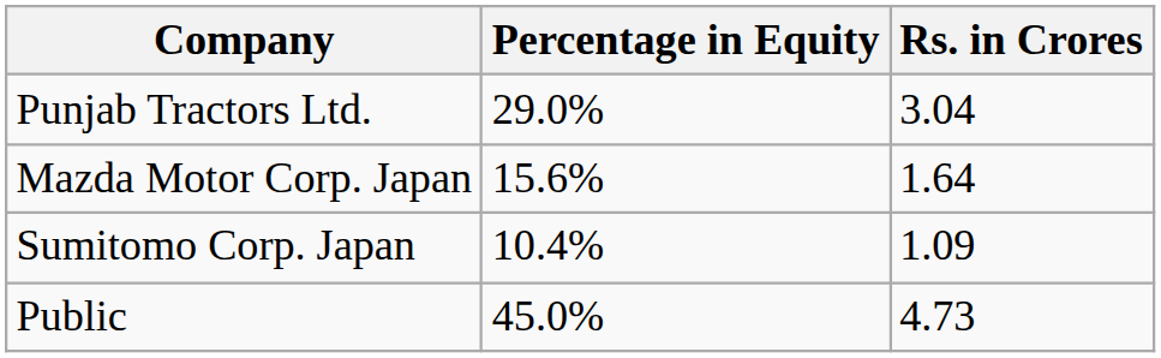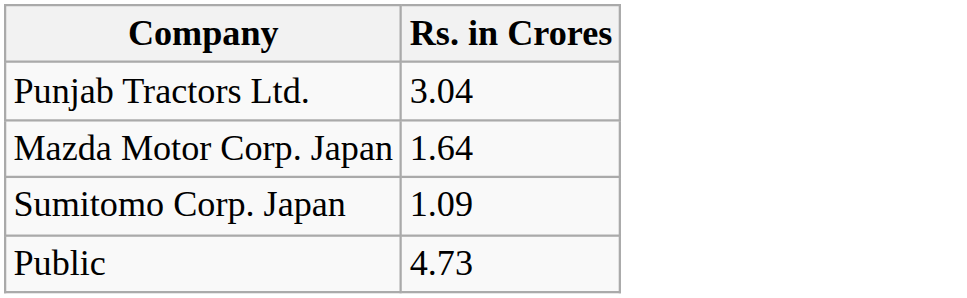- column: Percentage in Equity | 29.0% | 15.6% | 10.4% | 45.0%
